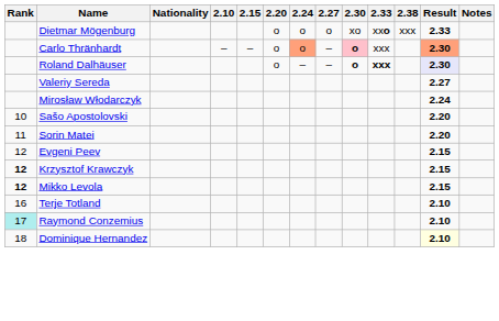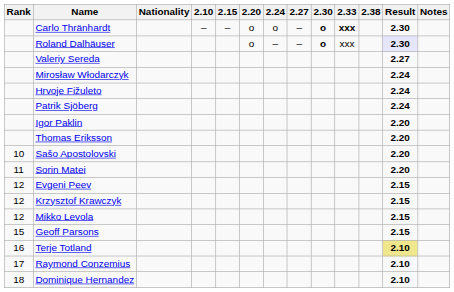- row: Dietmar Mögenburg | o | o | o | xo | xxo | xxx | 2.33
Carlo Thränhardt | 2.24: lightsalmon background -> no background
Carlo Thränhardt | 2.30: pink background -> no background
Carlo Thränhardt | 2.33: normal -> bold
Carlo Thränhardt | Result: lightsalmon background -> no background
Roland Dalhäuser | 2.33: bold -> normal
+ row: Hrvoje Fižuleto | 2.24
+ row: Patrik Sjöberg | 2.24
+ row: Igor Paklin | 2.20
+ row: Thomas Eriksson | 2.20
Krzysztof Krawczyk | Rank: bold -> normal
Mikko Levola | Rank: bold -> normal
+ row: 15 | Geoff Parsons | 2.15
Terje Totland | Result: no background -> khaki background
Raymond Conzemius | Rank: paleturquoise background -> no background
Dominique Hernandez | Result: lightyellow background -> no background
